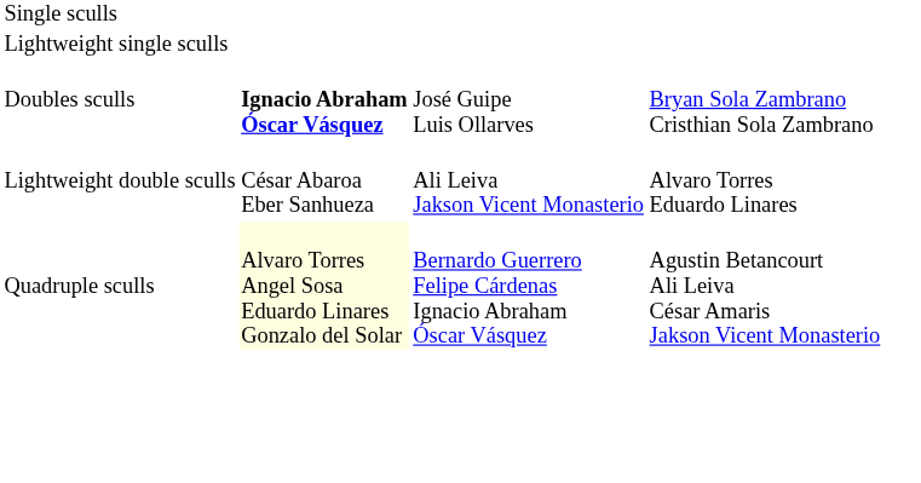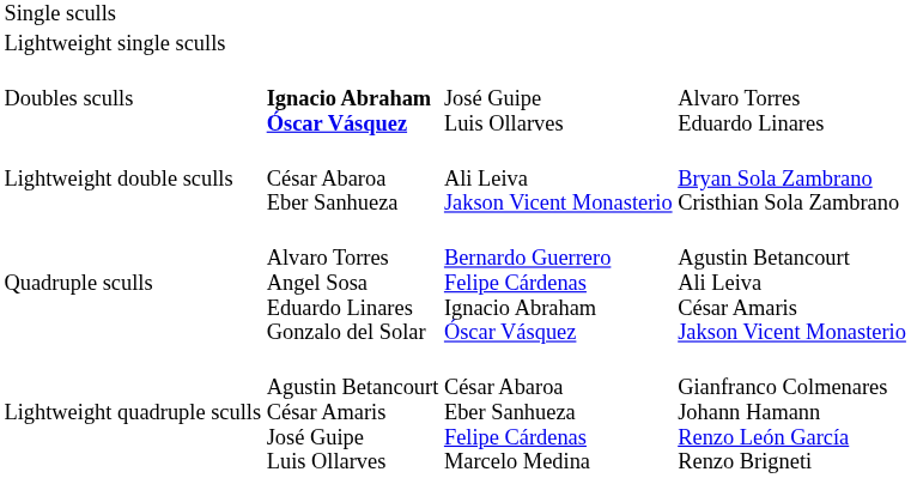Doubles sculls | column 4: Bryan Sola Zambrano Cristhian Sola Zambrano -> Alvaro Torres Eduardo Linares
Lightweight double sculls | column 4: Alvaro Torres Eduardo Linares -> Bryan Sola Zambrano Cristhian Sola Zambrano
Quadruple sculls | column 2: lightyellow background -> no background
+ row: Lightweight quadruple sculls | Agustin Betancourt César Amaris José Guipe Luis Ollarves | César Abaroa Eber Sanhueza Felipe Cárdenas Marcelo Medina | Gianfranco Colmenares Johann Hamann Renzo León García Renzo Brigneti
